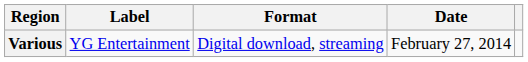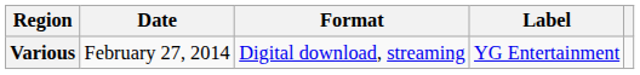columns swapped: Date <-> Label
